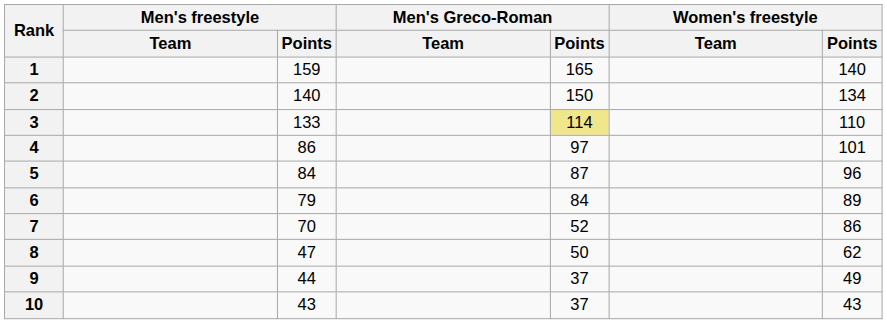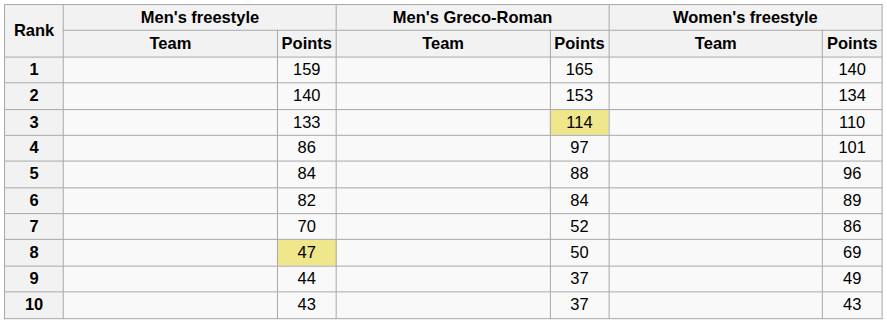2 | Men's Greco-Roman / Points: 150 -> 153
5 | Men's Greco-Roman / Points: 87 -> 88
6 | Men's freestyle / Points: 79 -> 82
8 | Men's freestyle / Points: no background -> khaki background
8 | Women's freestyle / Points: 62 -> 69
